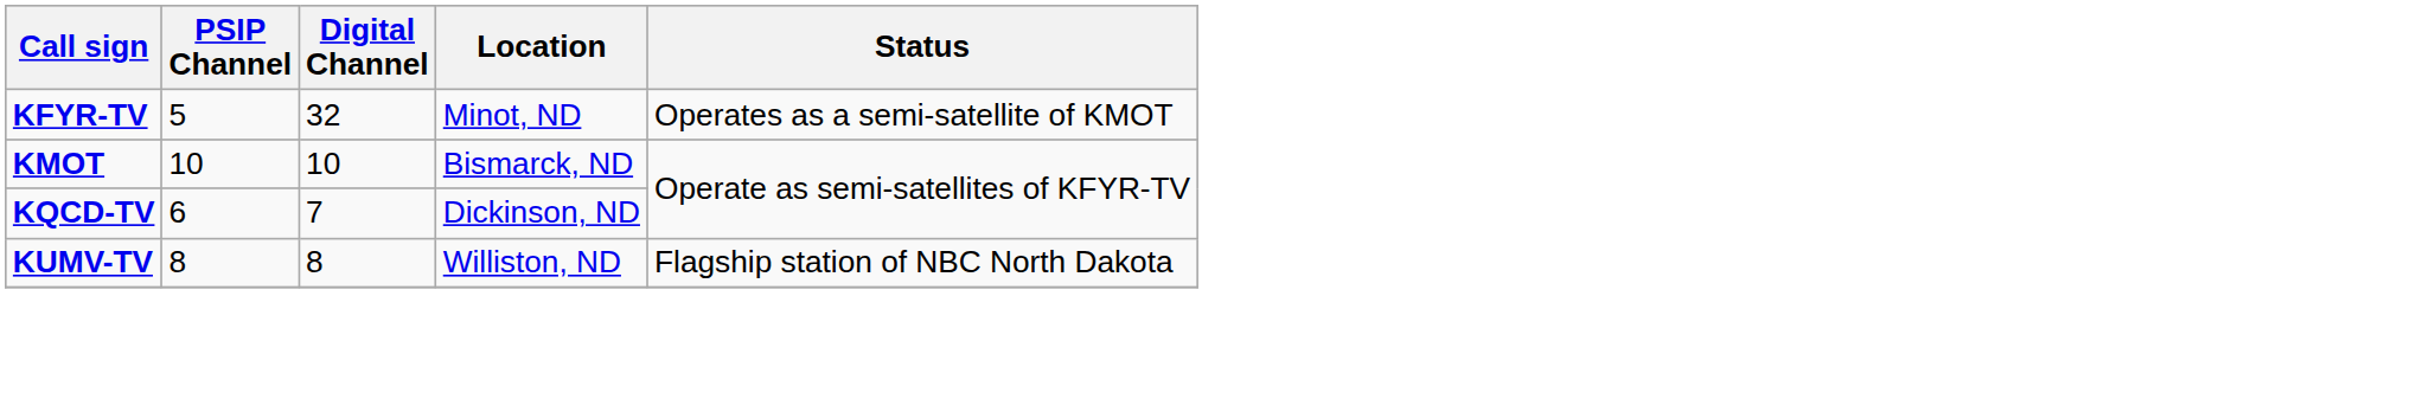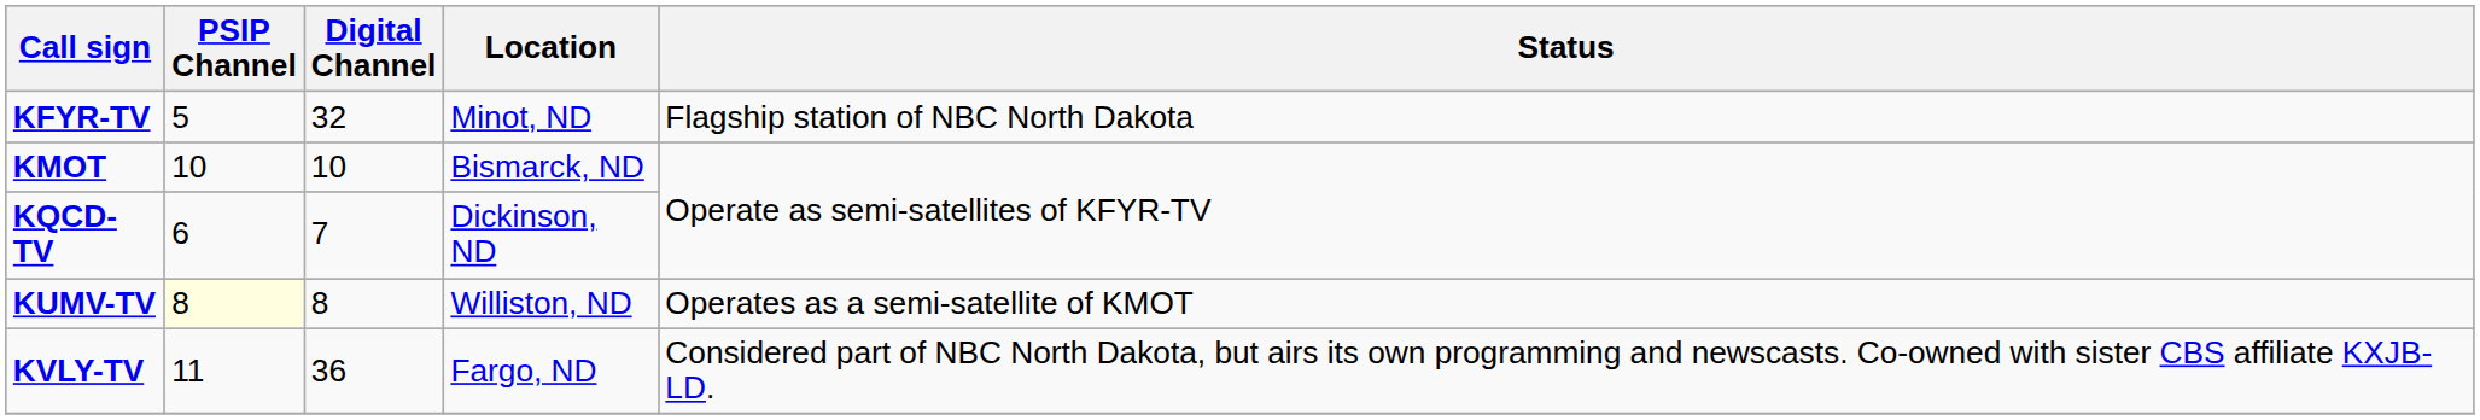KFYR-TV | Status: Operates as a semi-satellite of KMOT -> Flagship station of NBC North Dakota
KUMV-TV | PSIP Channel: no background -> lightyellow background
KUMV-TV | Status: Flagship station of NBC North Dakota -> Operates as a semi-satellite of KMOT
+ row: KVLY-TV | 11 | 36 | Fargo, ND | Considered part of NBC North Dakota, but airs its own programming and newscasts. Co-owned with sister CBS affiliate KXJB-LD.
